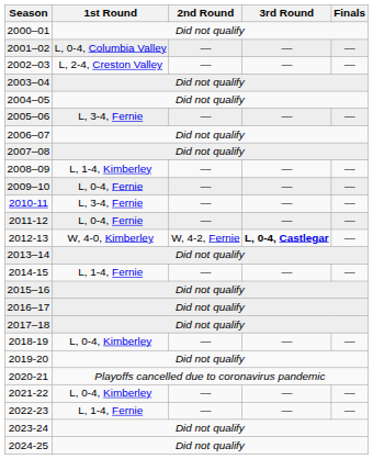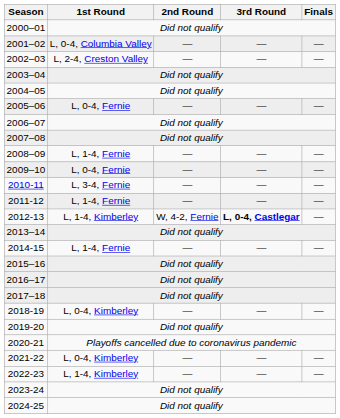2005–06 | 1st Round: L, 3-4, Fernie -> L, 0-4, Fernie
2008–09 | 1st Round: L, 1-4, Kimberley -> L, 1-4, Fernie
2011-12 | 1st Round: L, 0-4, Fernie -> L, 1-4, Fernie
2012-13 | 1st Round: W, 4-0, Kimberley -> L, 1-4, Kimberley
2022-23 | 1st Round: L, 1-4, Fernie -> L, 1-4, Kimberley
